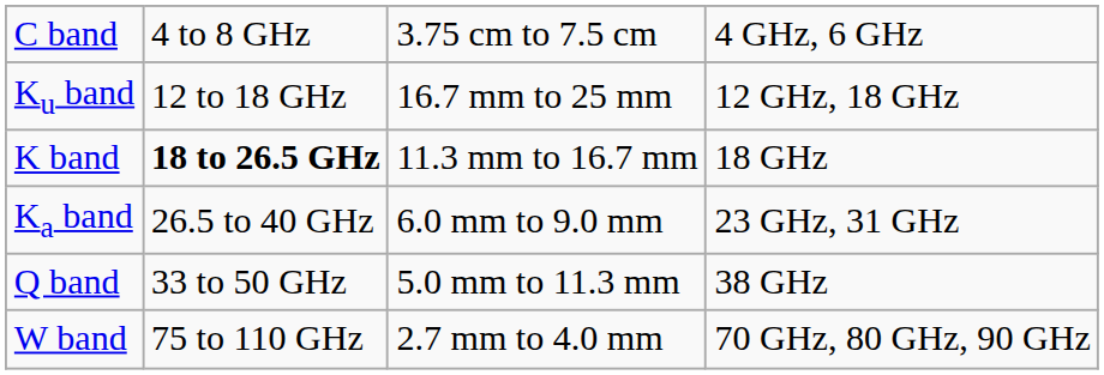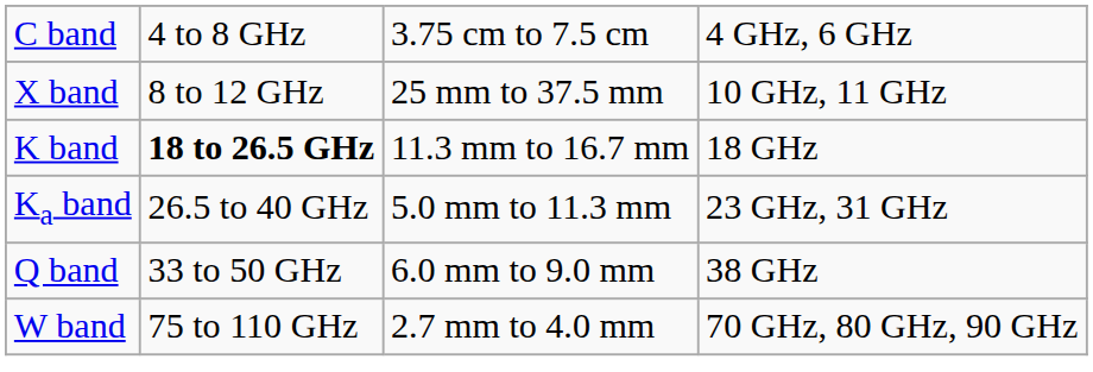+ row: X band | 8 to 12 GHz | 25 mm to 37.5 mm | 10 GHz, 11 GHz
- row: Ku band | 12 to 18 GHz | 16.7 mm to 25 mm | 12 GHz, 18 GHz
Ka band | column 3: 6.0 mm to 9.0 mm -> 5.0 mm to 11.3 mm
Q band | column 3: 5.0 mm to 11.3 mm -> 6.0 mm to 9.0 mm
